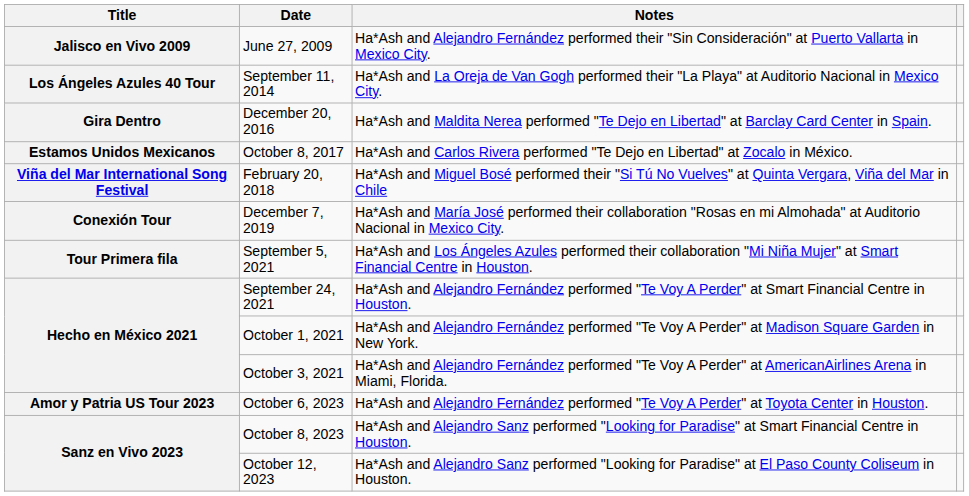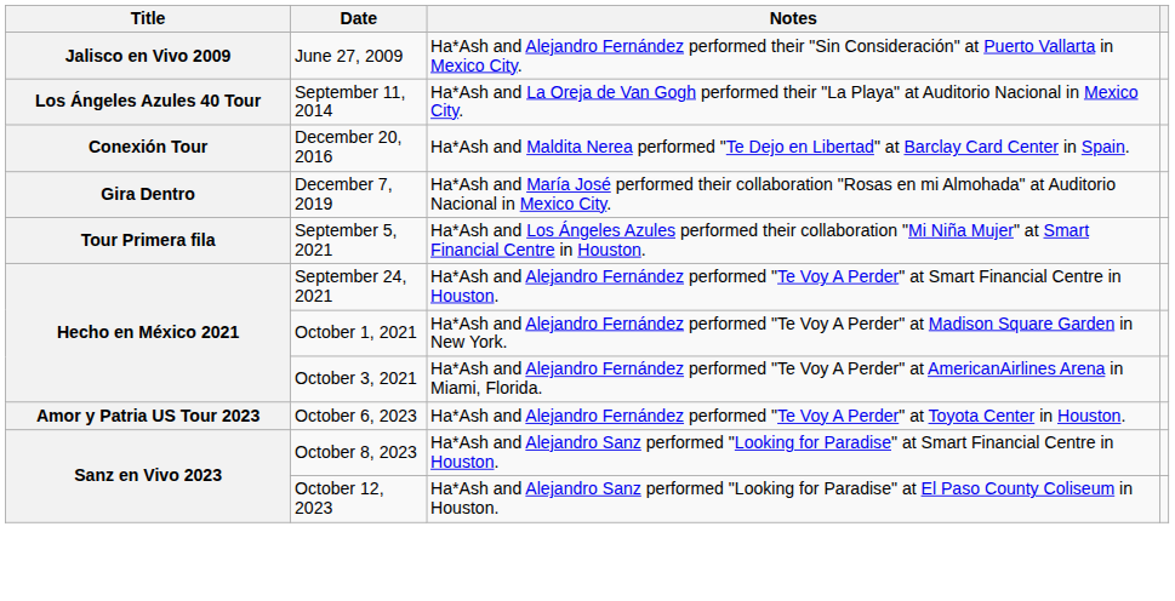December 20, 2016 | Title: Gira Dentro -> Conexión Tour
- row: Estamos Unidos Mexicanos | October 8, 2017 | Ha*Ash and Carlos Rivera performed "Te Dejo en Libertad" at Zocalo in México.
- row: Viña del Mar International Song Festival | February 20, 2018 | Ha*Ash and Miguel Bosé performed their "Si Tú No Vuelves" at Quinta Vergara, Viña del Mar in Chile
December 7, 2019 | Title: Conexión Tour -> Gira Dentro
